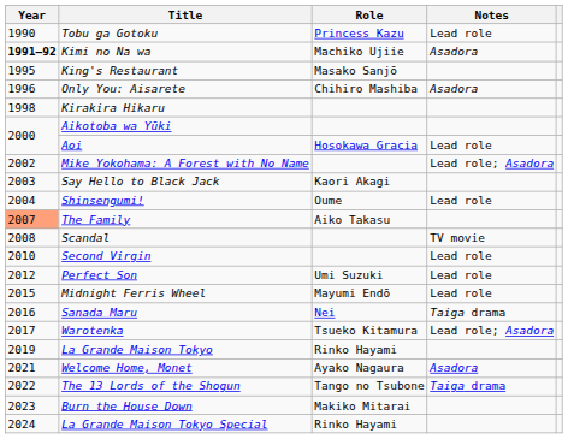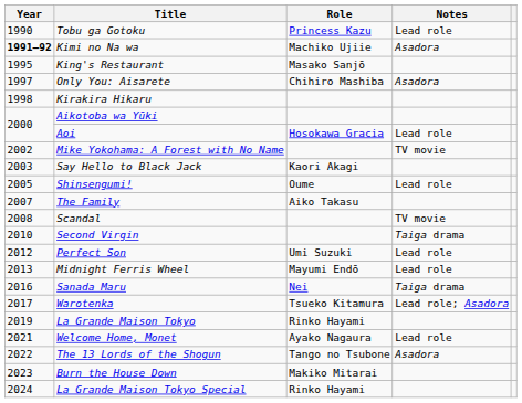Only You: Aisarete | Year: 1996 -> 1997
Mike Yokohama: A Forest with No Name | Notes: Lead role; Asadora -> TV movie
Shinsengumi! | Year: 2004 -> 2005
The Family | Year: lightsalmon background -> no background
Second Virgin | Notes: Lead role -> Taiga drama
Midnight Ferris Wheel | Year: 2015 -> 2013
Welcome Home, Monet | Notes: Asadora -> Lead role
The 13 Lords of the Shogun | Notes: Taiga drama -> Asadora
